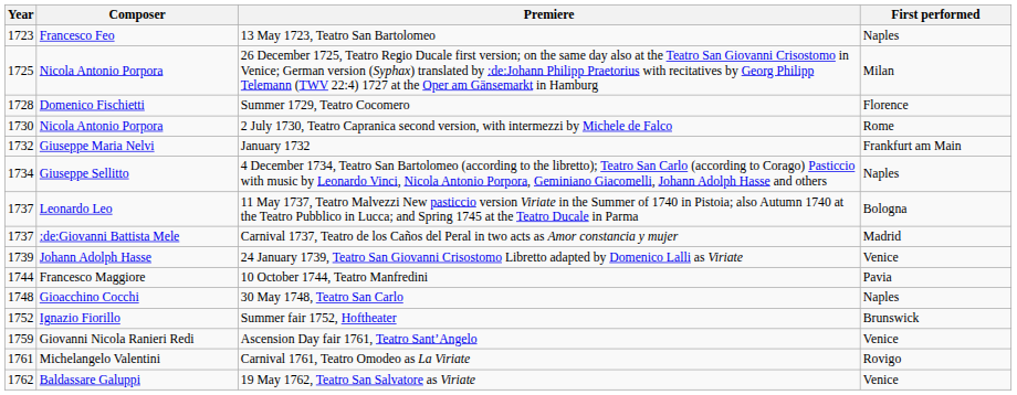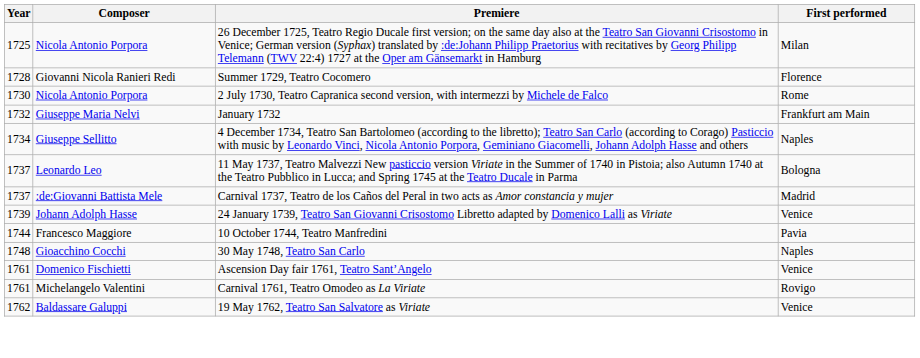- row: 1723 | Francesco Feo | 13 May 1723, Teatro San Bartolomeo | Naples
Summer 1729, Teatro Cocomero | Composer: Domenico Fischietti -> Giovanni Nicola Ranieri Redi
- row: 1752 | Ignazio Fiorillo | Summer fair 1752, Hoftheater | Brunswick
Ascension Day fair 1761, Teatro Sant’Angelo | Year: 1759 -> 1761
Ascension Day fair 1761, Teatro Sant’Angelo | Composer: Giovanni Nicola Ranieri Redi -> Domenico Fischietti
